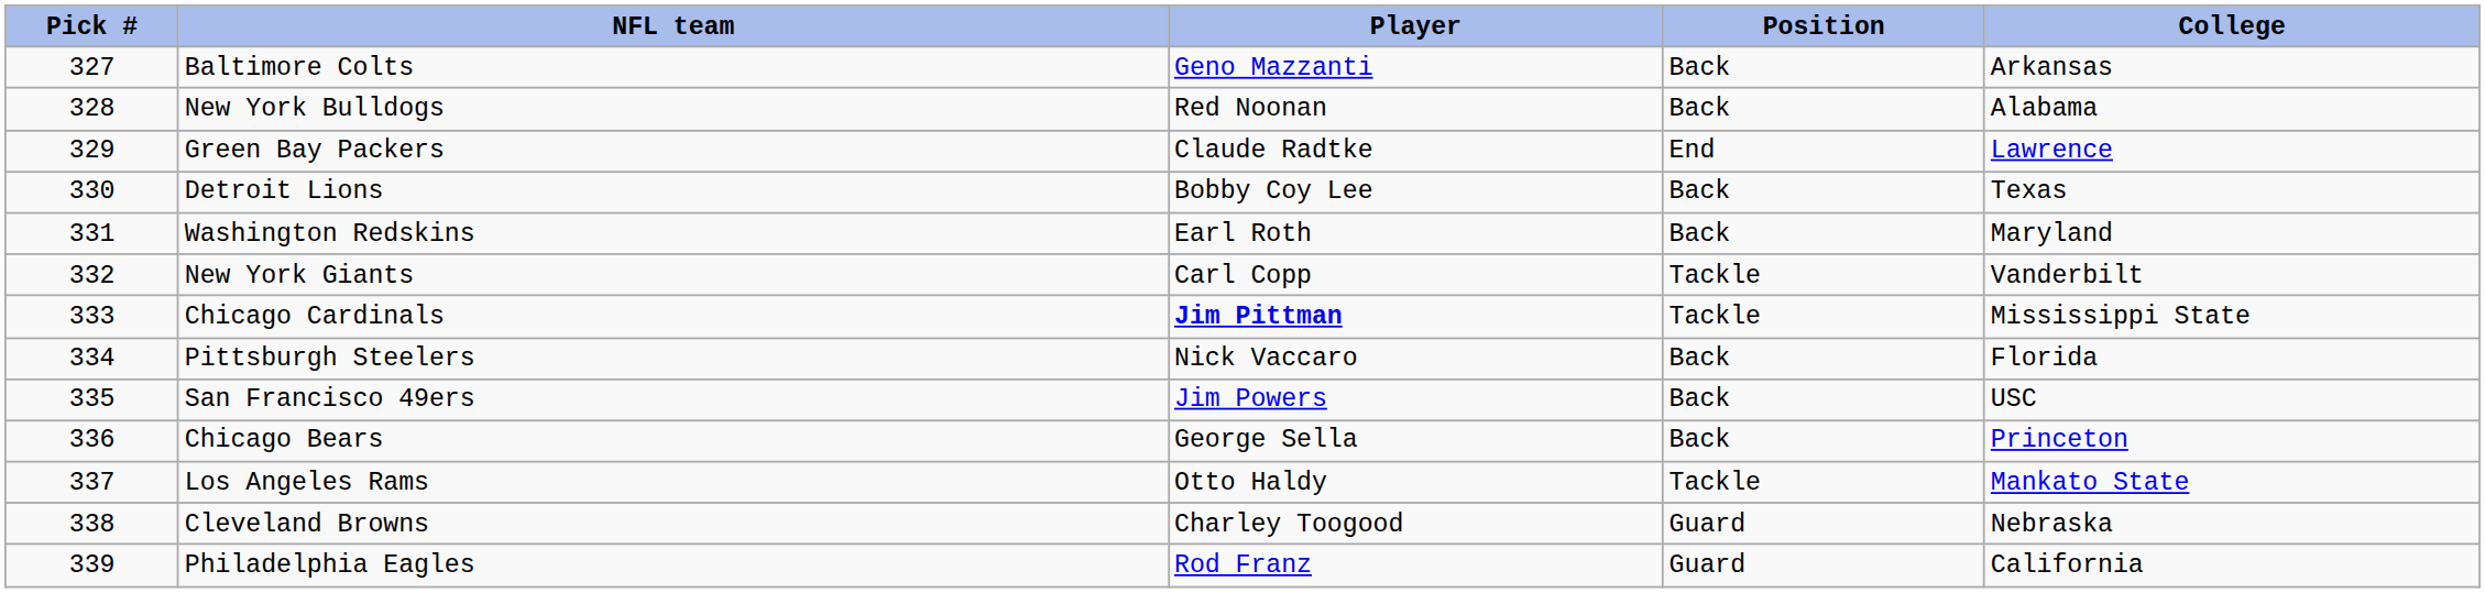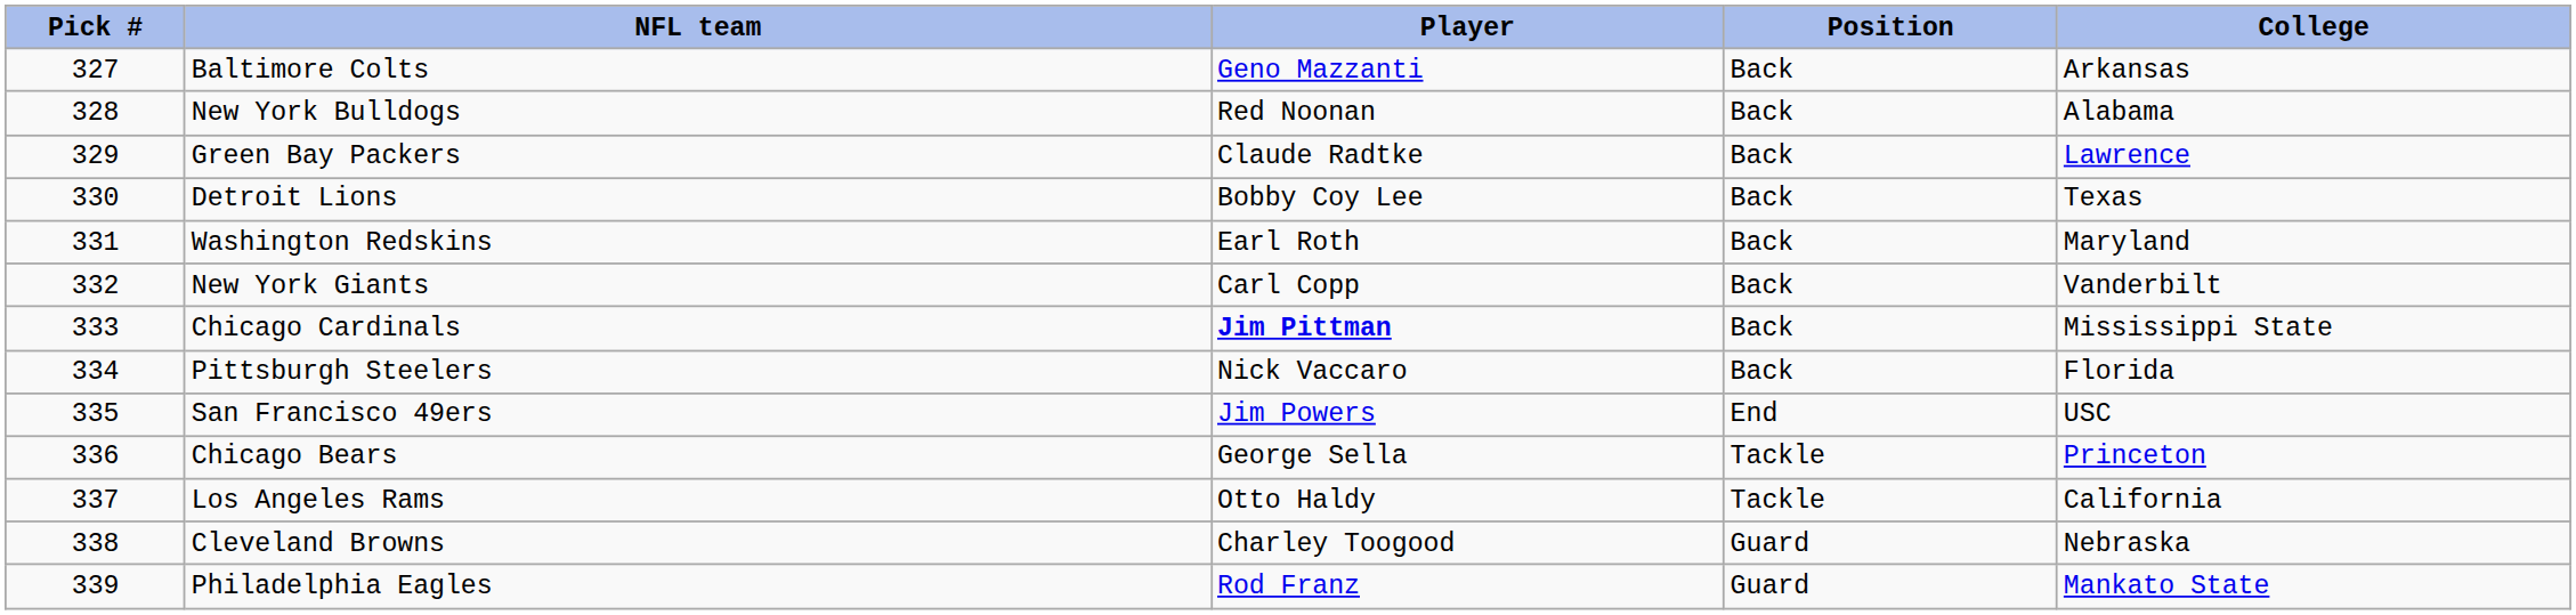Green Bay Packers | Position: End -> Back
New York Giants | Position: Tackle -> Back
Chicago Cardinals | Position: Tackle -> Back
San Francisco 49ers | Position: Back -> End
Chicago Bears | Position: Back -> Tackle
Los Angeles Rams | College: Mankato State -> California
Philadelphia Eagles | College: California -> Mankato State
